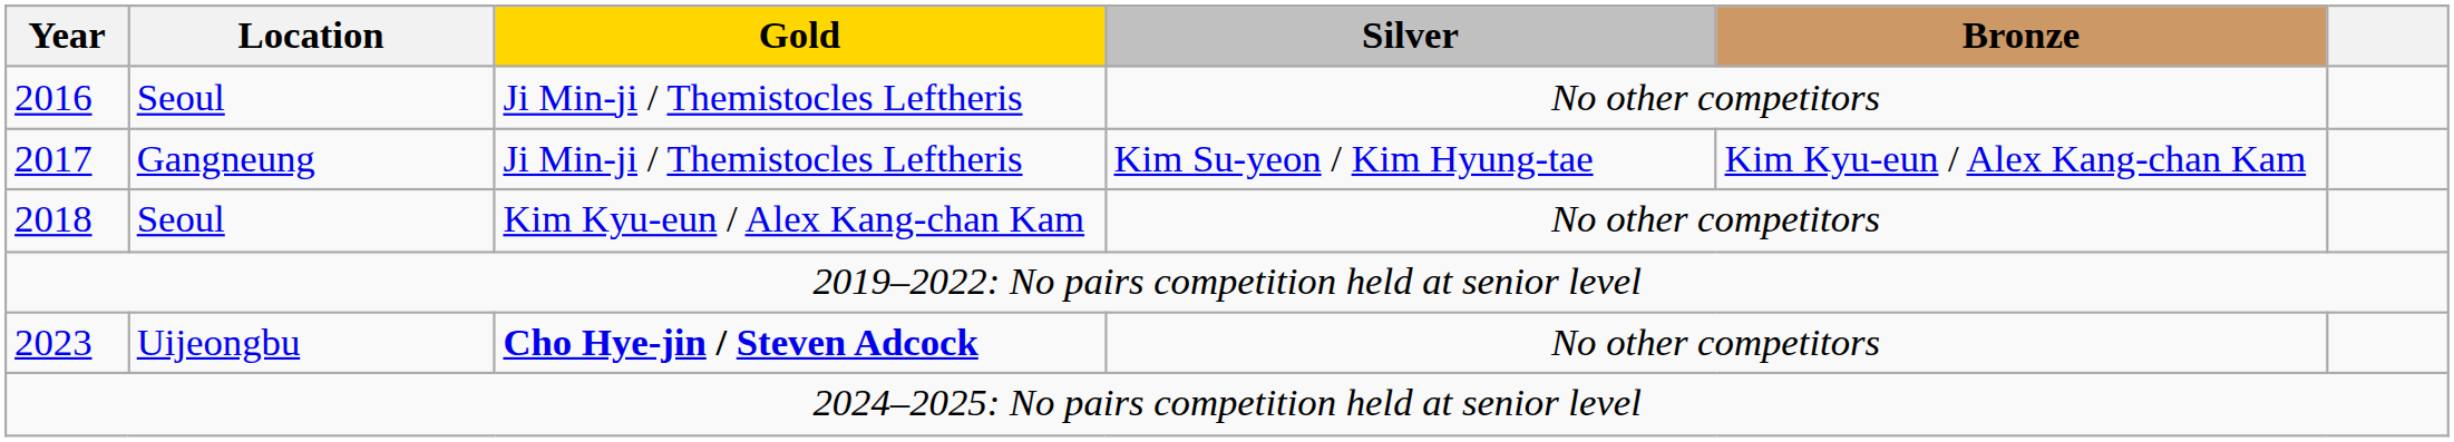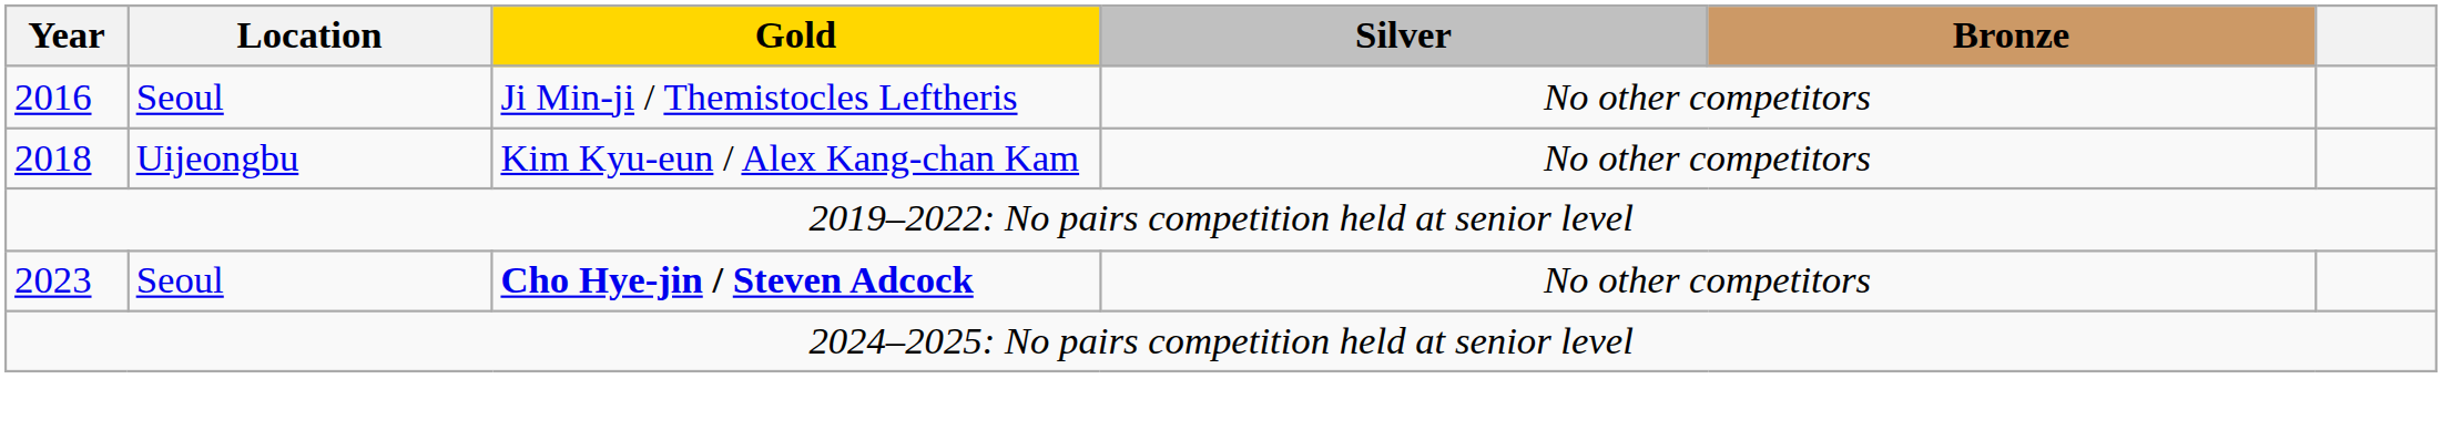- row: 2017 | Gangneung | Ji Min-ji / Themistocles Leftheris | Kim Su-yeon / Kim Hyung-tae | Kim Kyu-eun / Alex Kang-chan Kam
2018 | Location: Seoul -> Uijeongbu
2023 | Location: Uijeongbu -> Seoul
